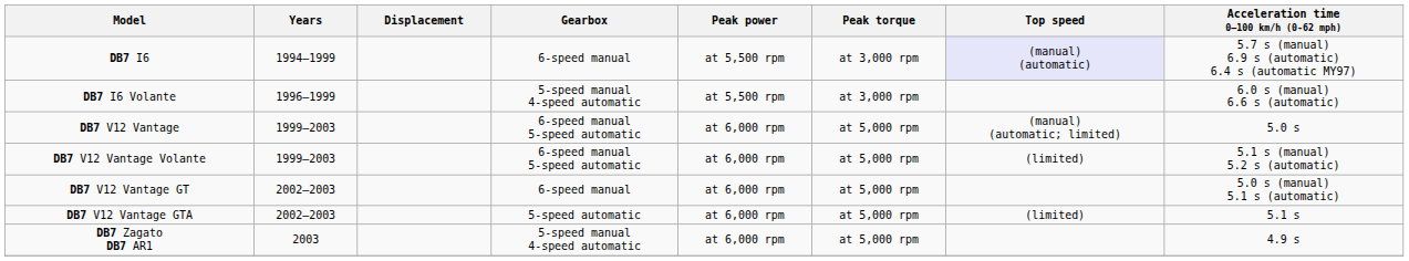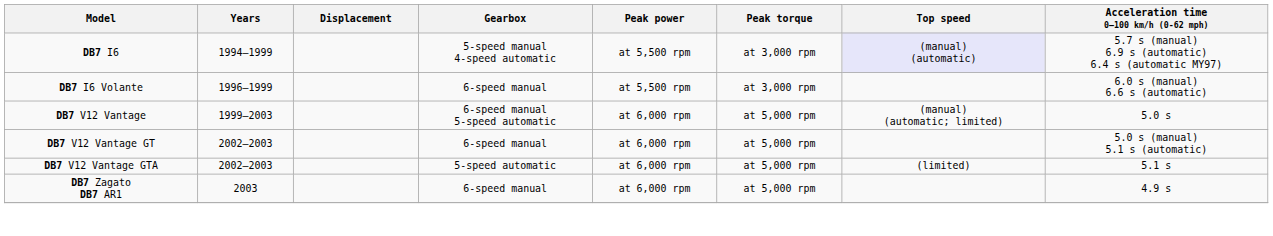DB7 I6 | Gearbox: 6-speed manual -> 5-speed manual 4-speed automatic
DB7 I6 Volante | Gearbox: 5-speed manual 4-speed automatic -> 6-speed manual
- row: DB7 V12 Vantage Volante | 1999–2003 | 6-speed manual 5-speed automatic | at 6,000 rpm | at 5,000 rpm | (limited) | 5.1 s (manual) 5.2 s (automatic)
DB7 Zagato DB7 AR1 | Gearbox: 5-speed manual 4-speed automatic -> 6-speed manual
